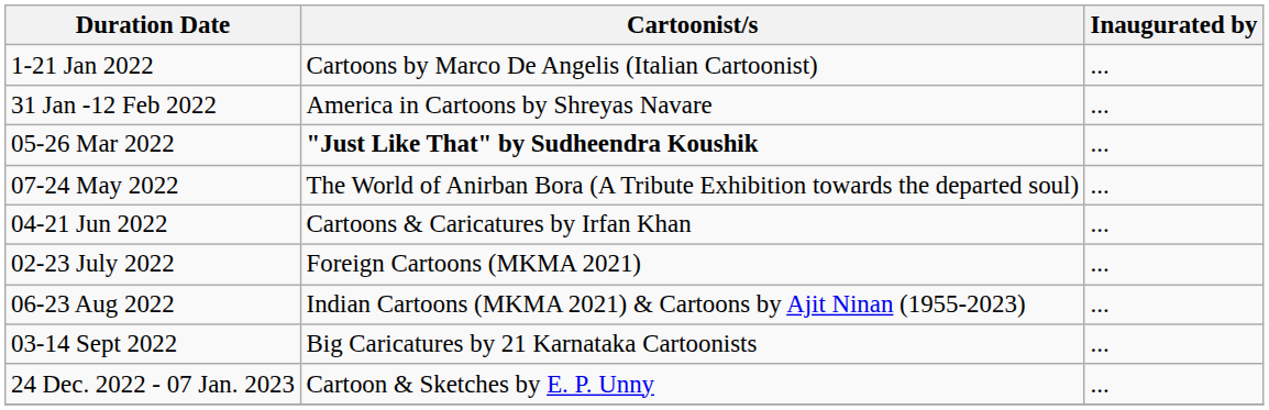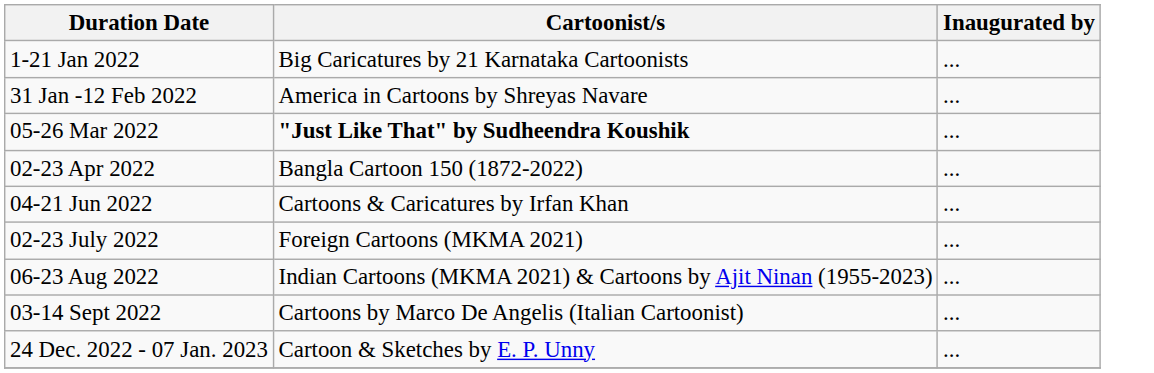1-21 Jan 2022 | Cartoonist/s: Cartoons by Marco De Angelis (Italian Cartoonist) -> Big Caricatures by 21 Karnataka Cartoonists
+ row: 02-23 Apr 2022 | Bangla Cartoon 150 (1872-2022) | ...
- row: 07-24 May 2022 | The World of Anirban Bora (A Tribute Exhibition towards the departed soul) | ...
03-14 Sept 2022 | Cartoonist/s: Big Caricatures by 21 Karnataka Cartoonists -> Cartoons by Marco De Angelis (Italian Cartoonist)
